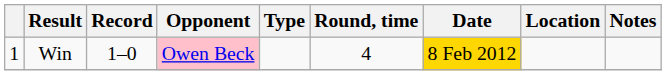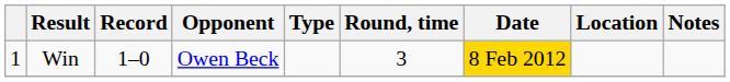Win | Opponent: pink background -> no background
Win | Round, time: 4 -> 3
